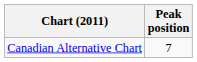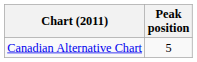Canadian Alternative Chart | Peak position: 7 -> 5
